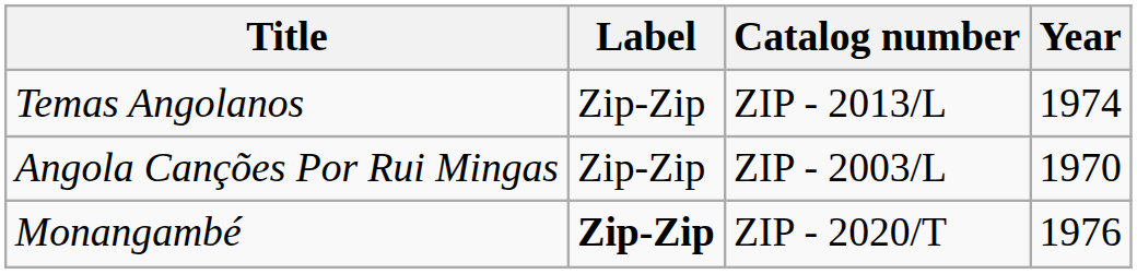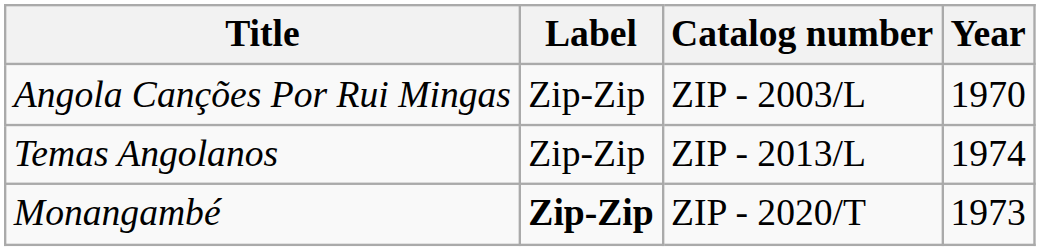rows swapped: Angola Canções Por Rui Mingas <-> Temas Angolanos
Monangambé | Year: 1976 -> 1973
